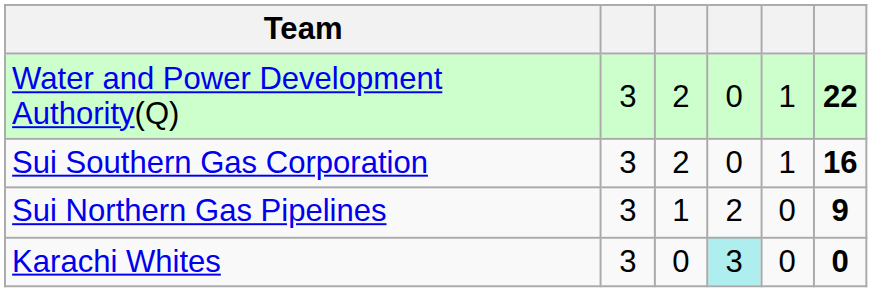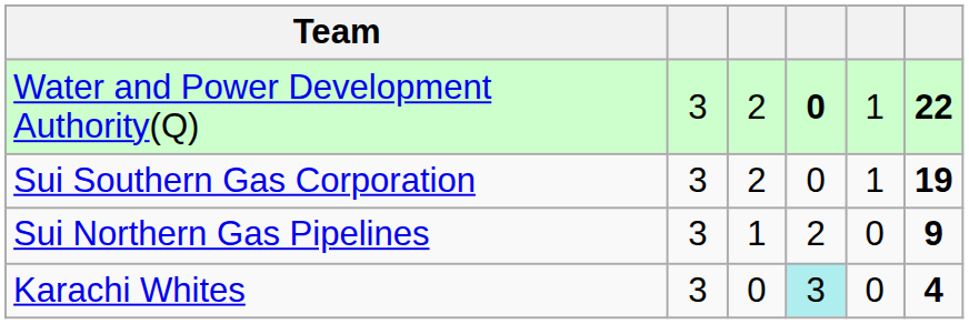Water and Power Development Authority(Q) | column 4: normal -> bold
Sui Southern Gas Corporation | column 6: 16 -> 19
Karachi Whites | column 6: 0 -> 4
